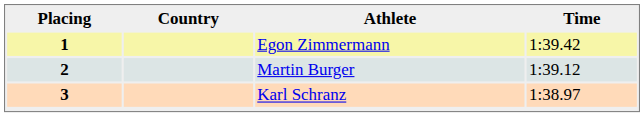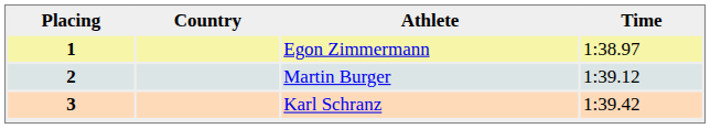1 | Time: 1:39.42 -> 1:38.97
3 | Time: 1:38.97 -> 1:39.42
